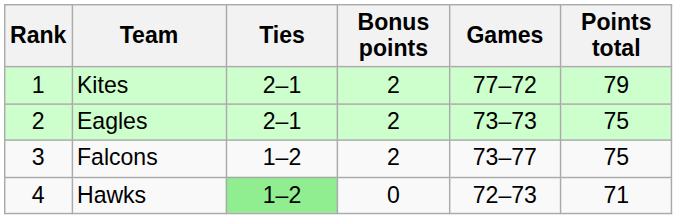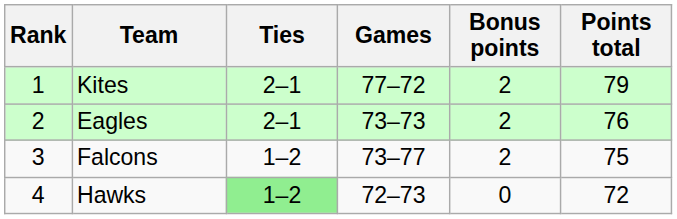columns swapped: Games <-> Bonus points
Eagles | Points total: 75 -> 76
Hawks | Points total: 71 -> 72
